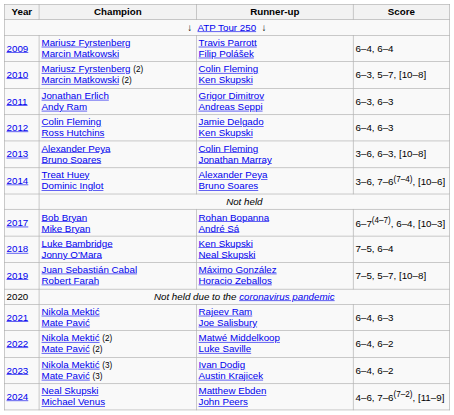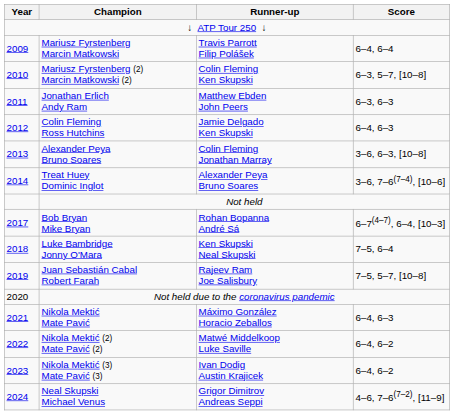Jonathan Erlich Andy Ram | Runner-up: Grigor Dimitrov Andreas Seppi -> Matthew Ebden John Peers
Juan Sebastián Cabal Robert Farah | Runner-up: Máximo González Horacio Zeballos -> Rajeev Ram Joe Salisbury
Nikola Mektić Mate Pavić | Runner-up: Rajeev Ram Joe Salisbury -> Máximo González Horacio Zeballos
Neal Skupski Michael Venus | Runner-up: Matthew Ebden John Peers -> Grigor Dimitrov Andreas Seppi
